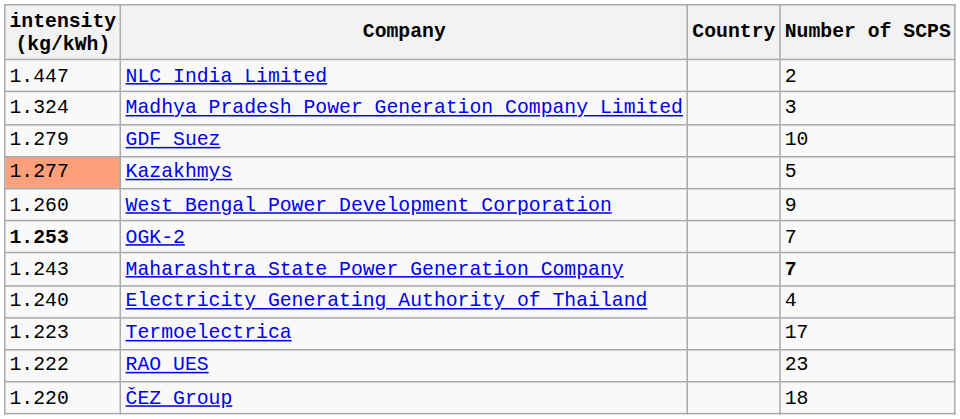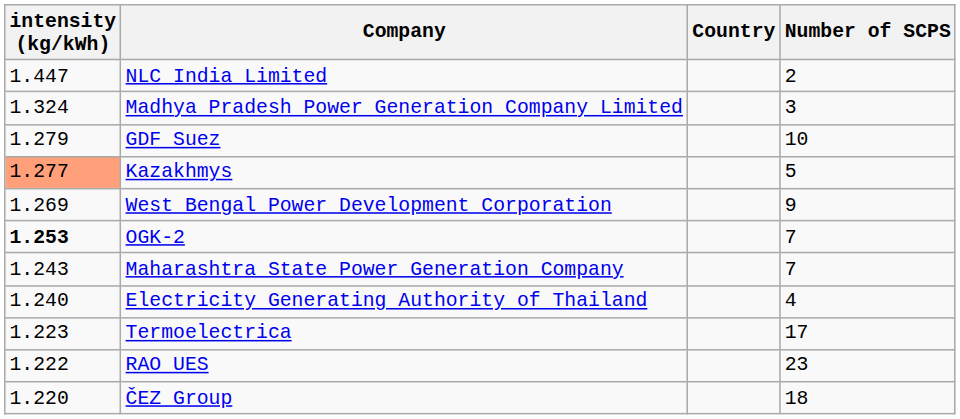West Bengal Power Development Corporation | intensity (kg/kWh): 1.260 -> 1.269
Maharashtra State Power Generation Company | Number of SCPS: bold -> normal
